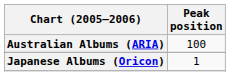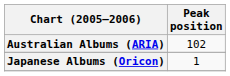Australian Albums (ARIA) | Peak position: 100 -> 102
